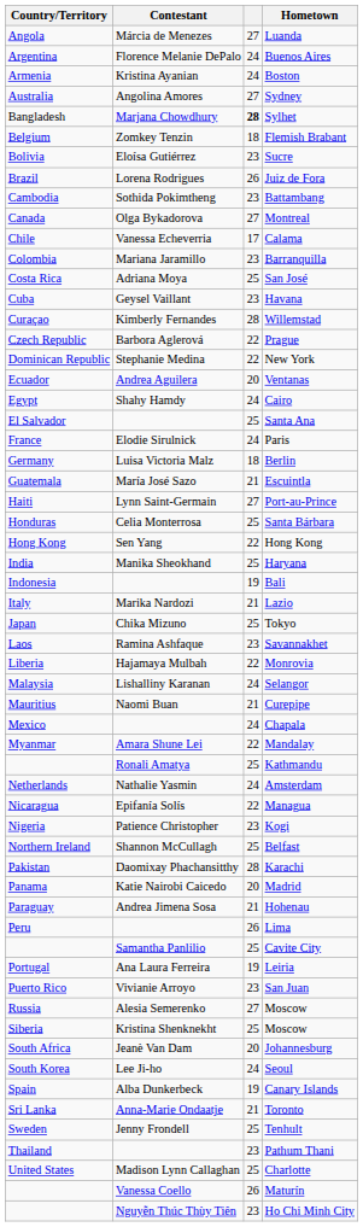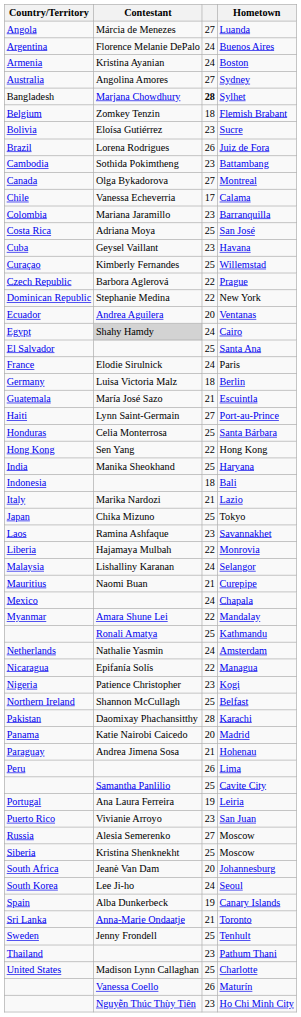Willemstad | column 3: 28 -> 25
Cairo | Contestant: no background -> lightgrey background
Bali | column 3: 19 -> 18
